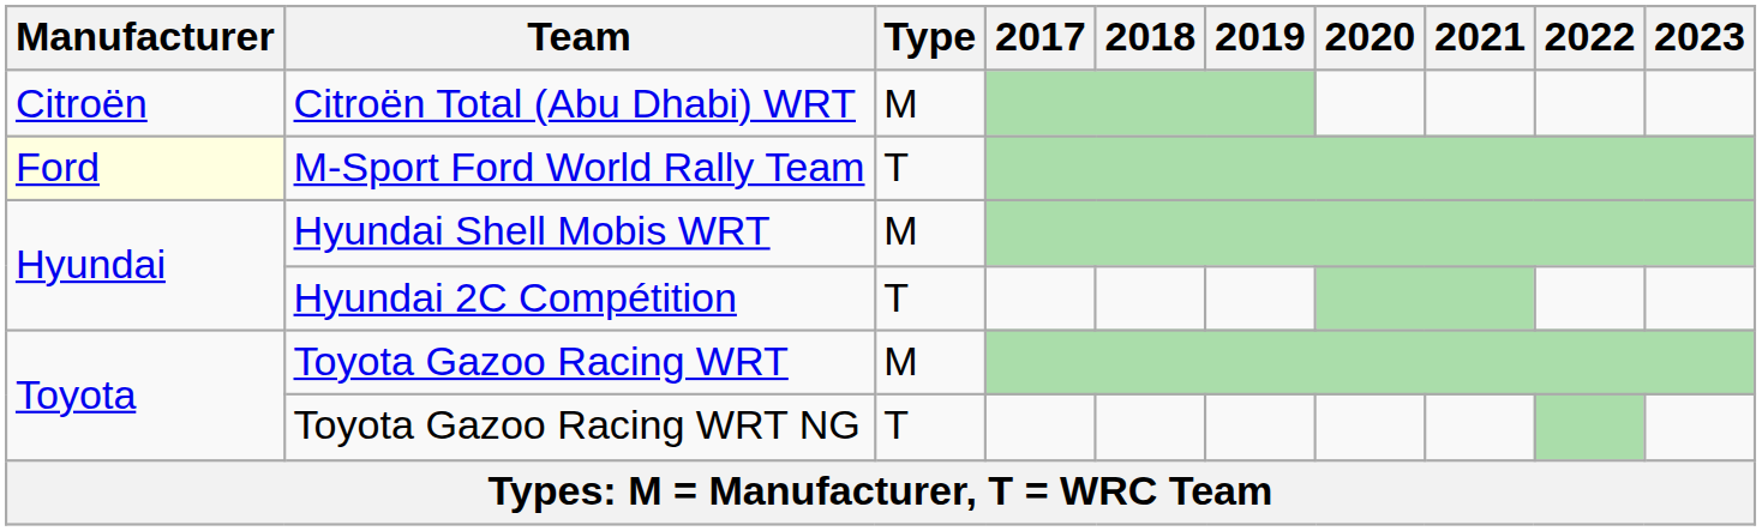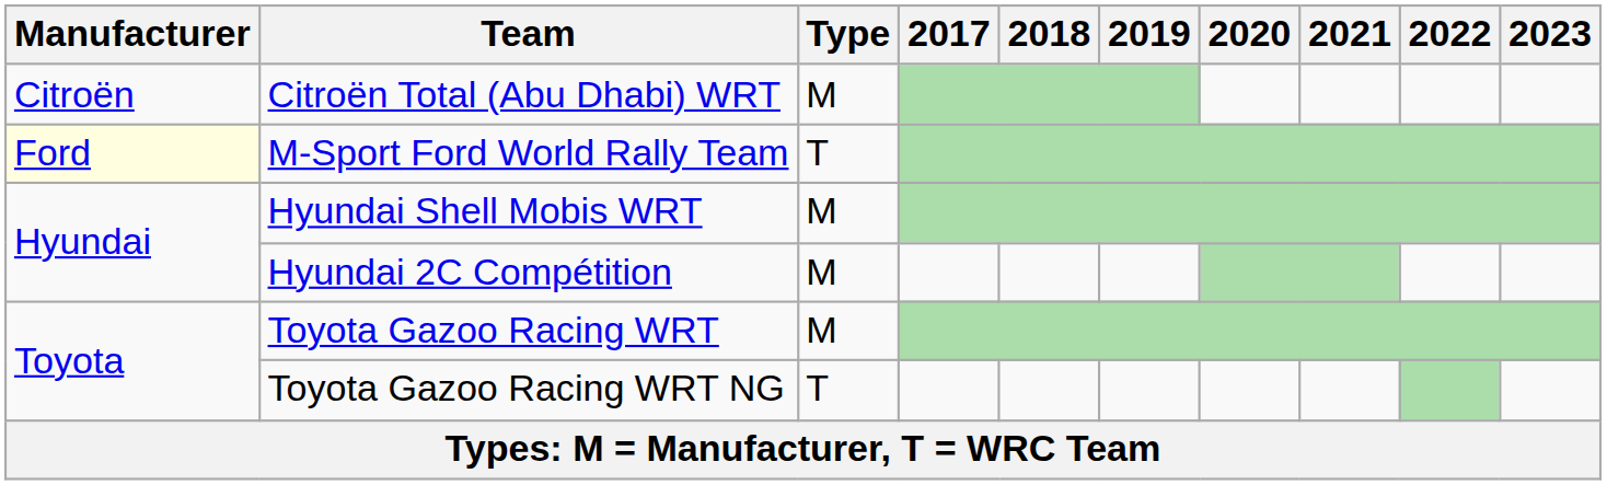Hyundai 2C Compétition | Type: T -> M
